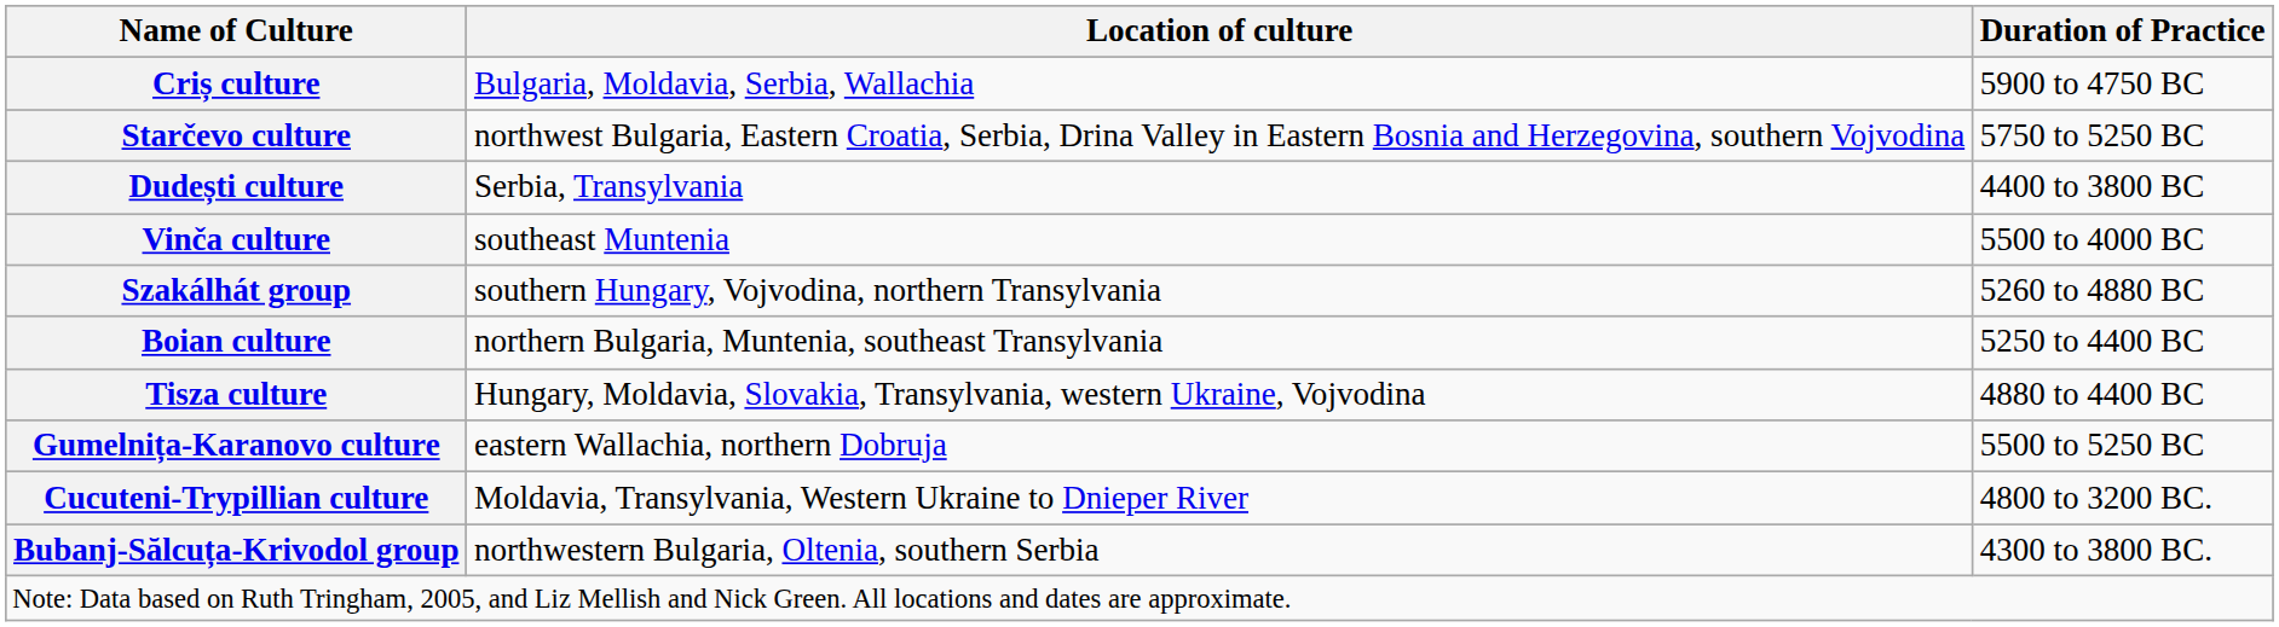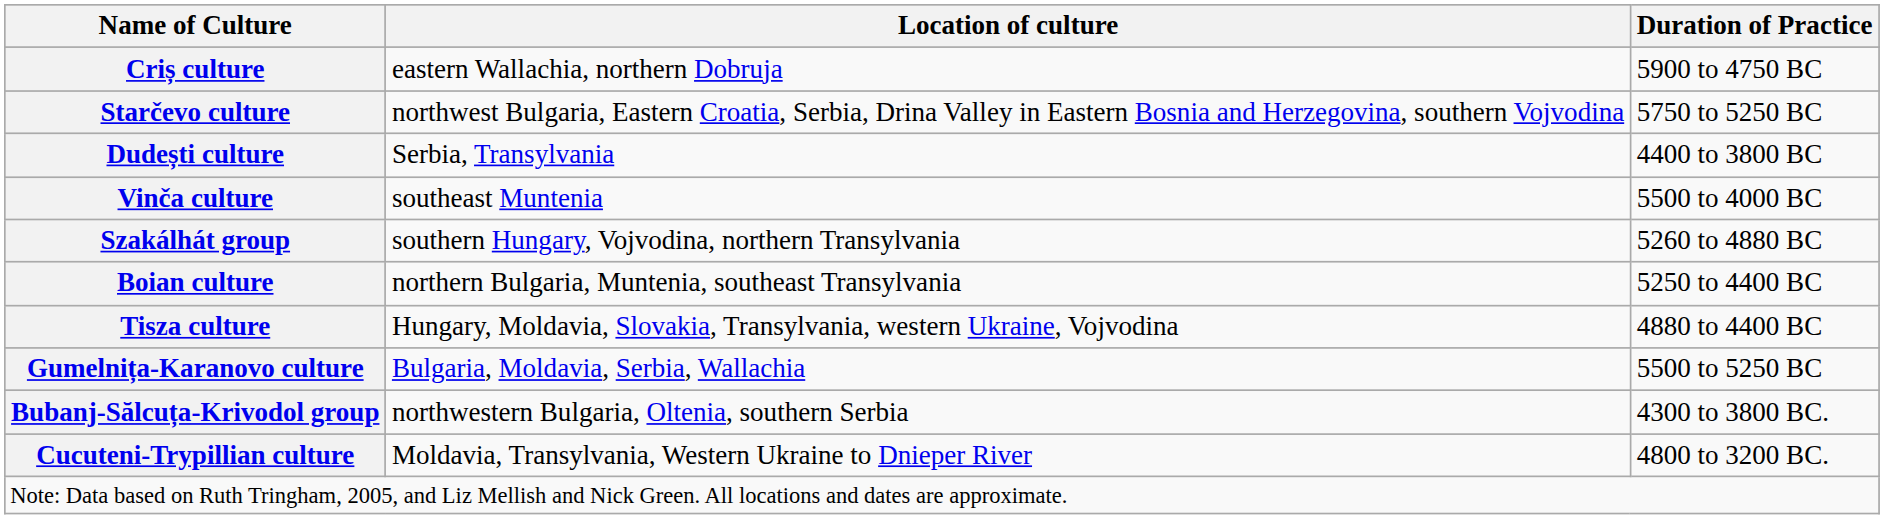Criș culture | Location of culture: Bulgaria, Moldavia, Serbia, Wallachia -> eastern Wallachia, northern Dobruja
Gumelnița-Karanovo culture | Location of culture: eastern Wallachia, northern Dobruja -> Bulgaria, Moldavia, Serbia, Wallachia
rows swapped: Bubanj-Sălcuța-Krivodol group <-> Cucuteni-Trypillian culture
